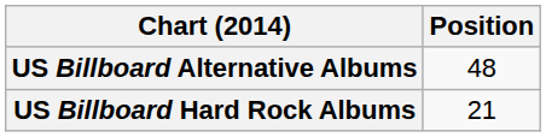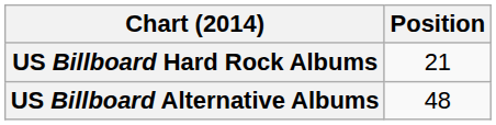rows swapped: US Billboard Alternative Albums <-> US Billboard Hard Rock Albums
